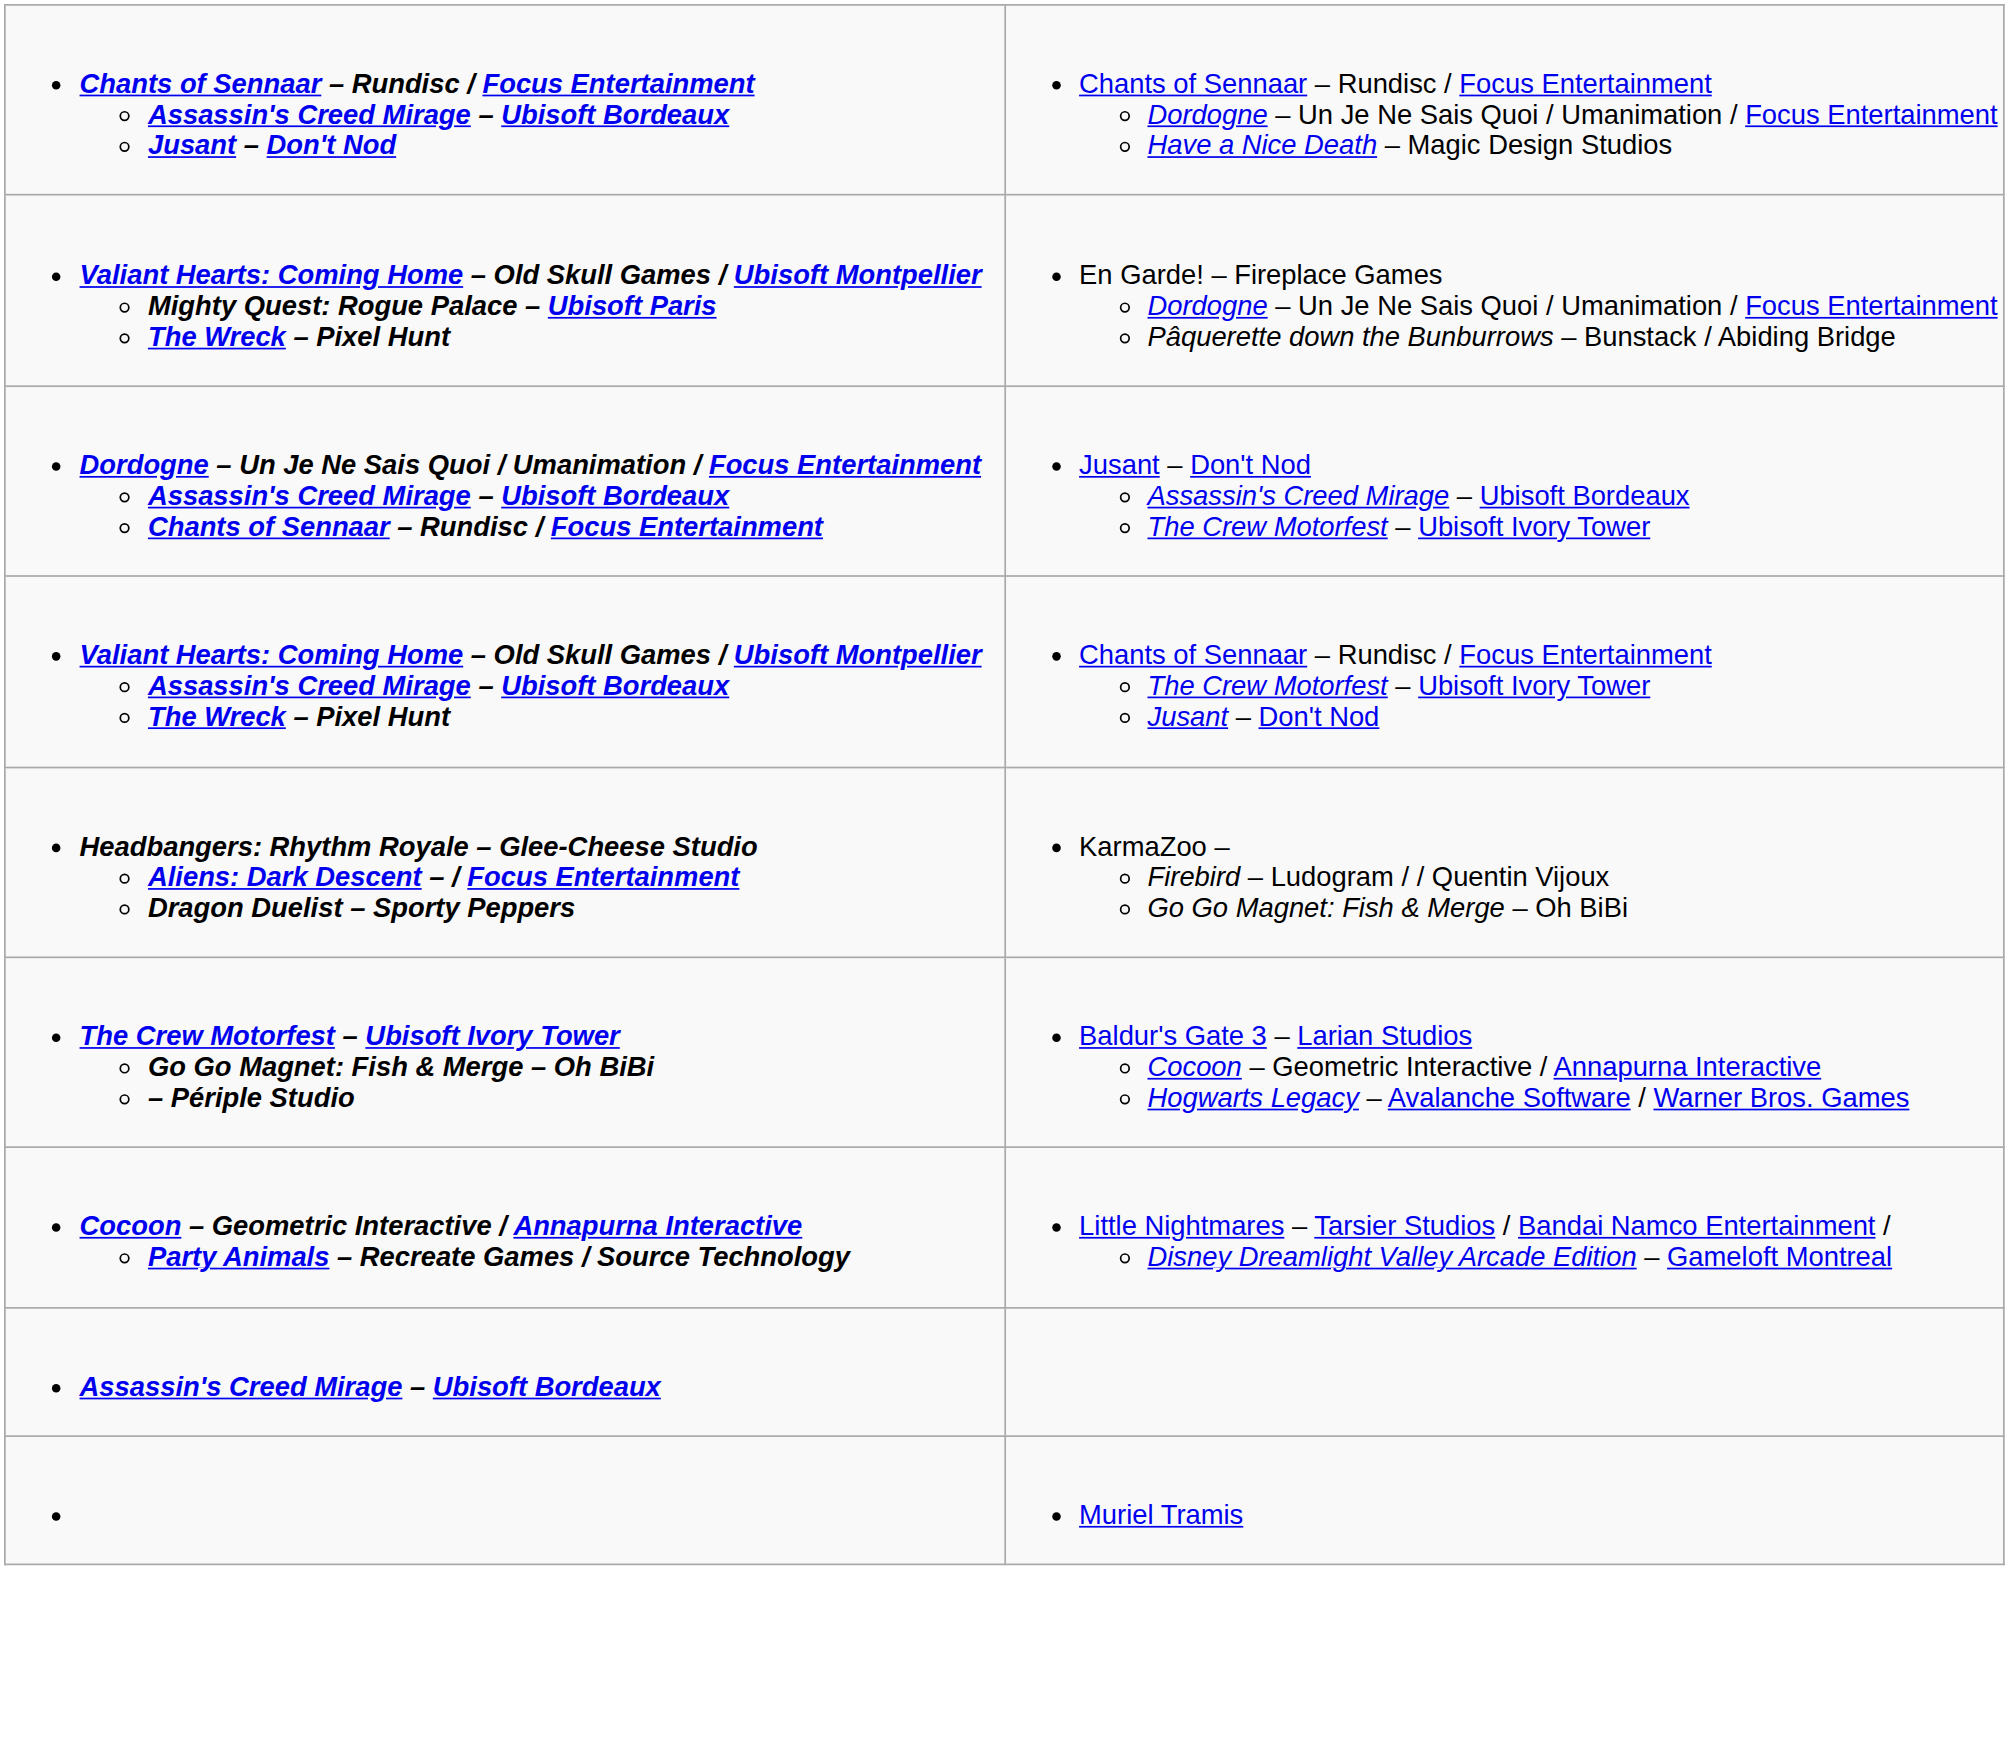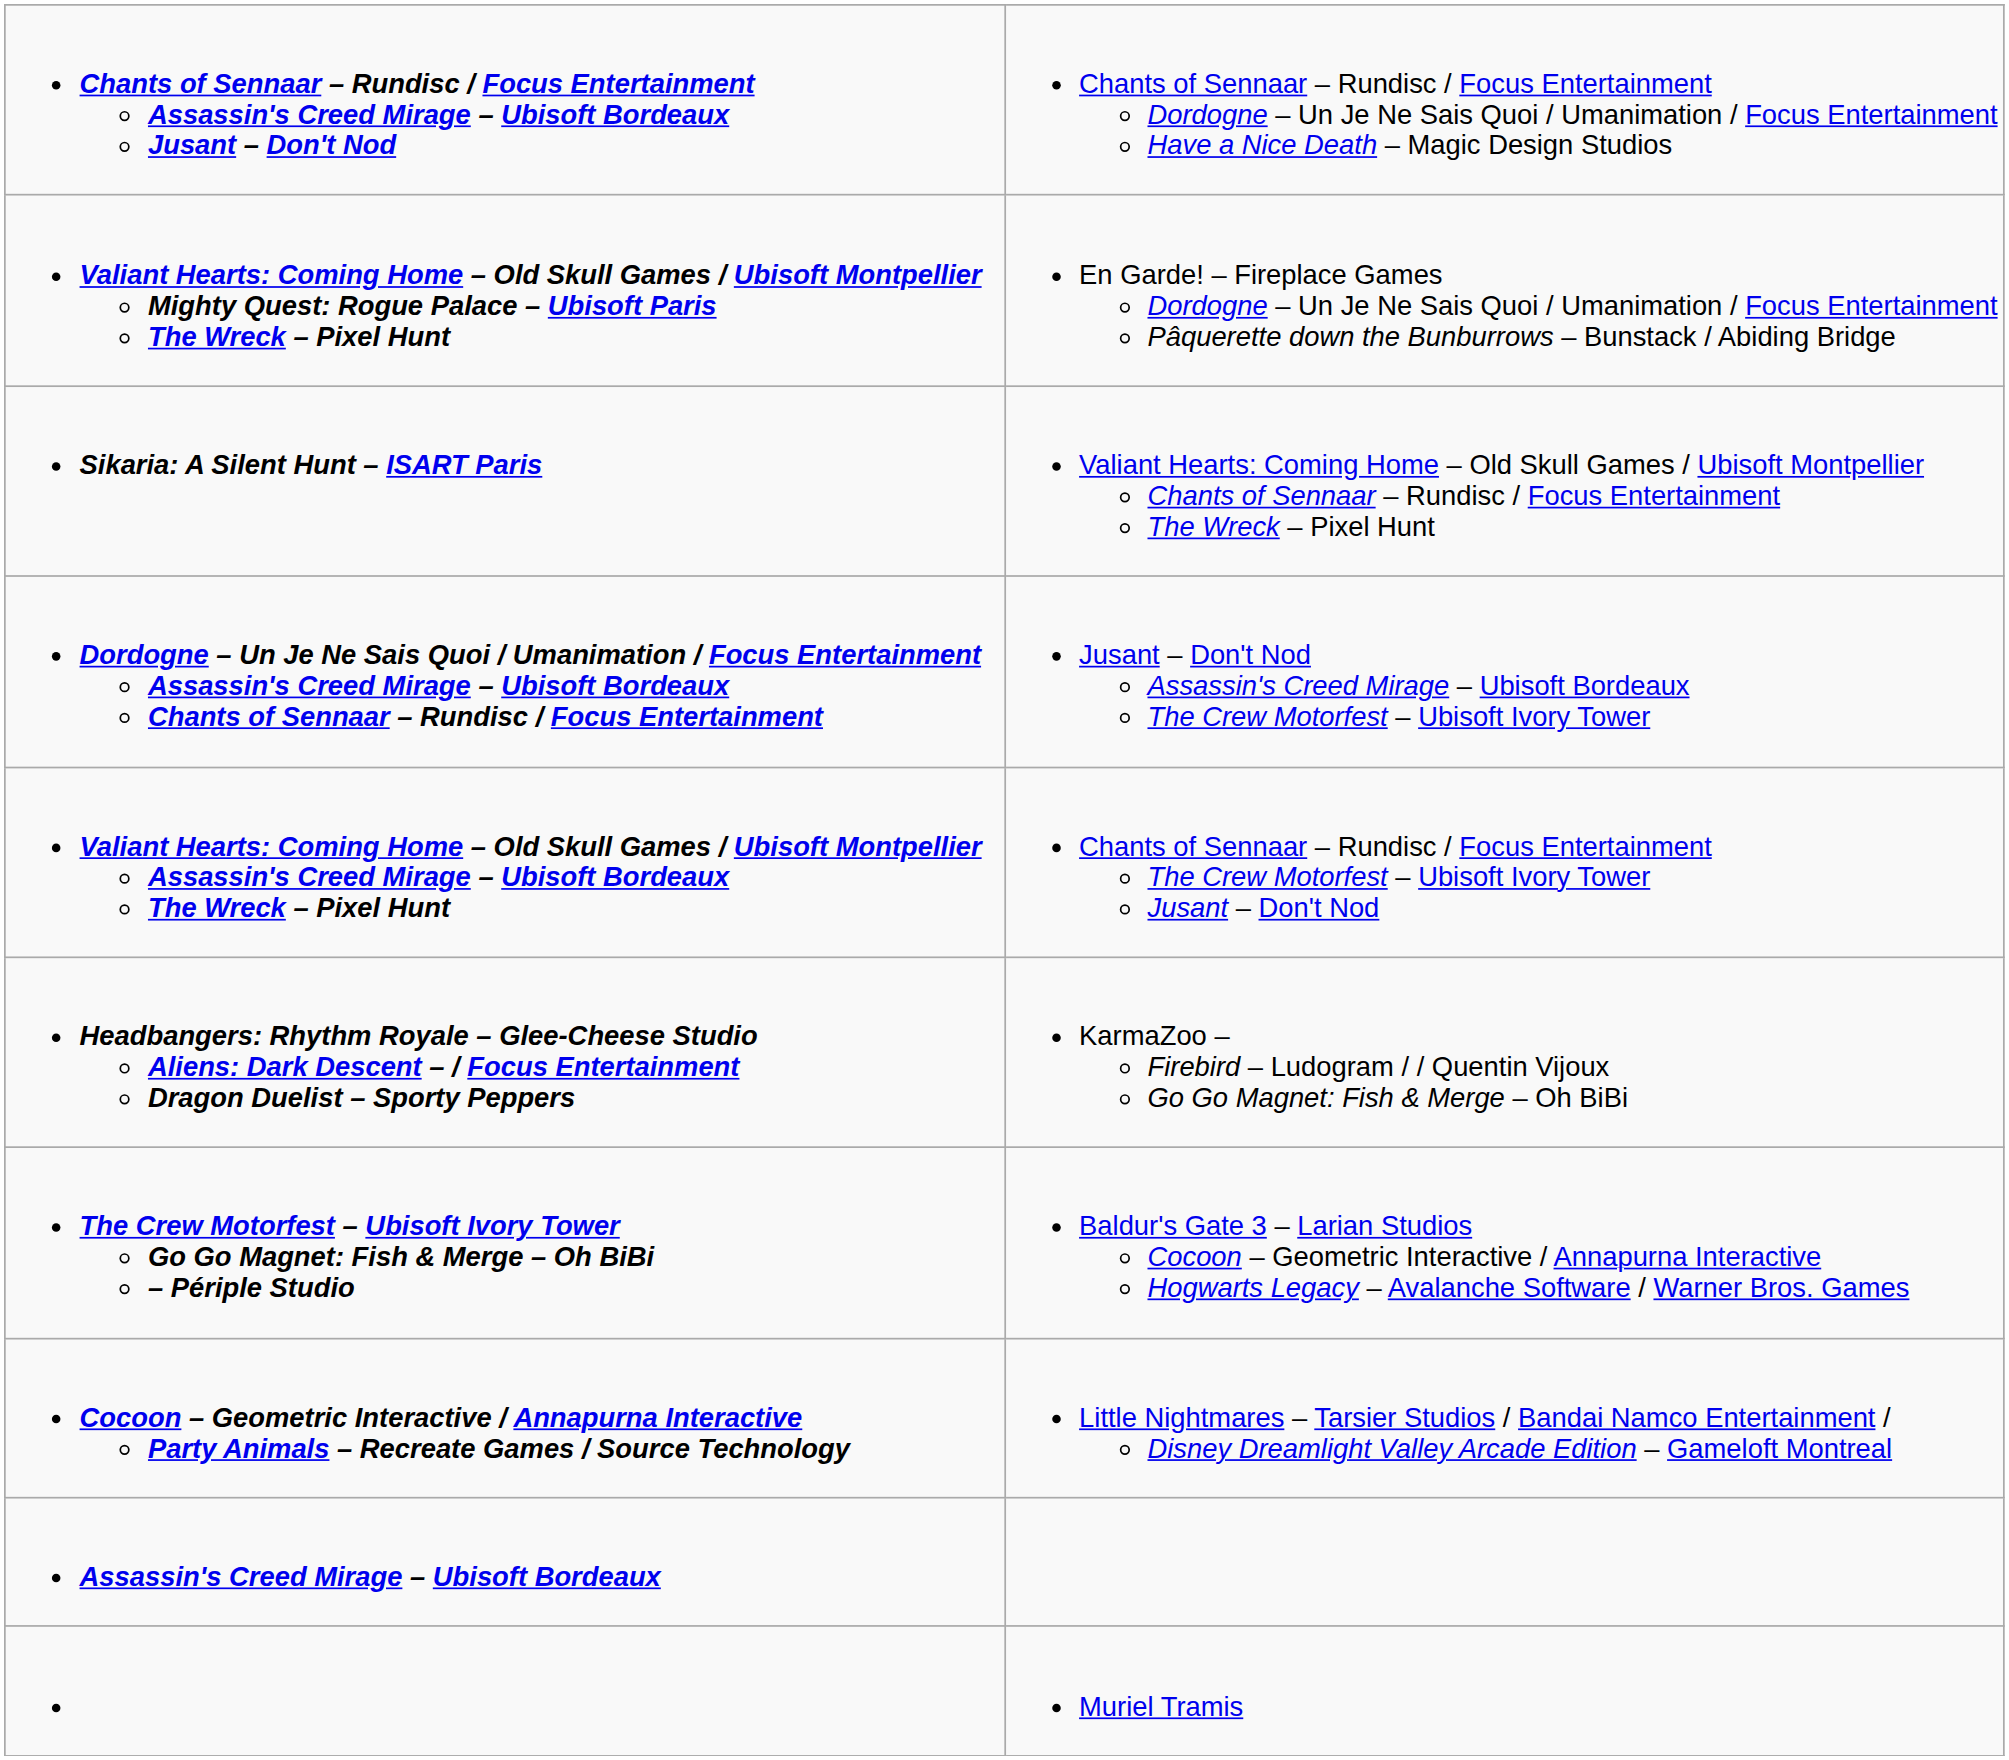+ row: Sikaria: A Silent Hunt – ISART Paris | Valiant Hearts: Coming Home – Old Skull Games / Ubisoft Montpellier Chants of Sennaar – Rundisc / Focus Entertainment The Wreck – Pixel Hunt
